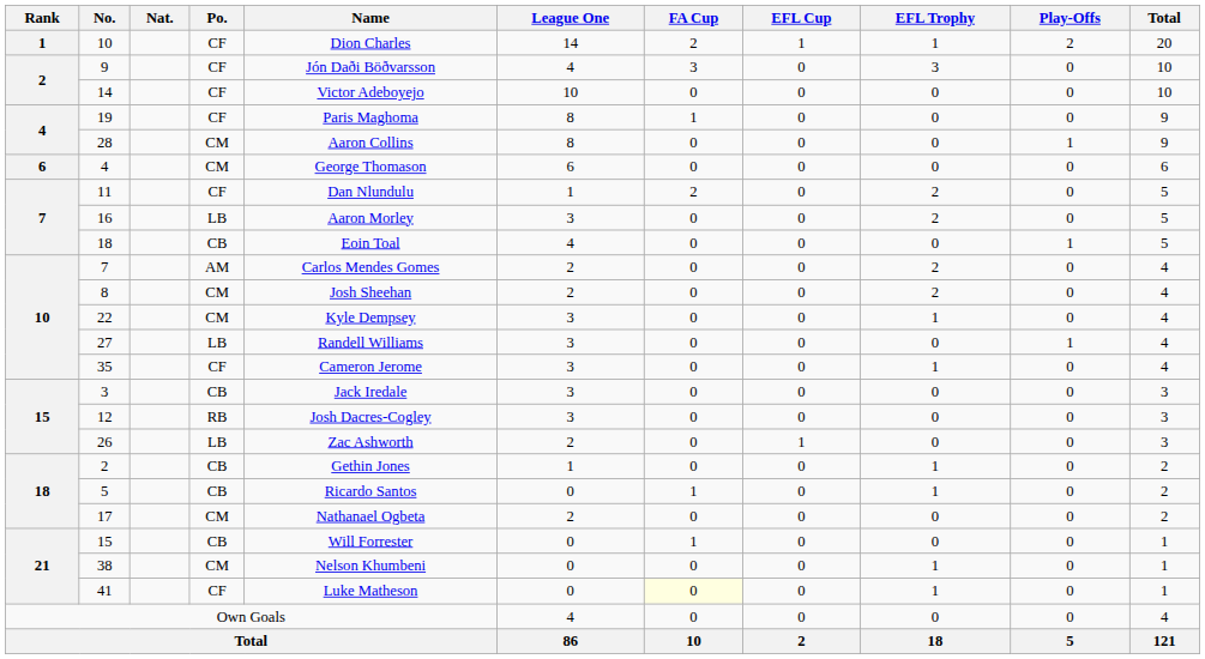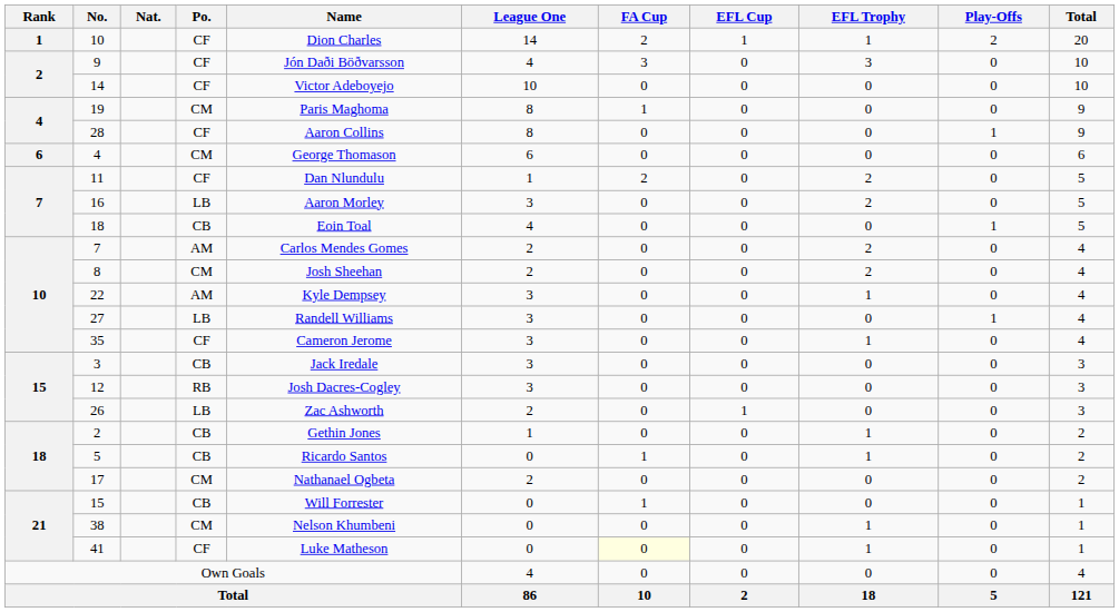19 | Po.: CF -> CM
28 | Po.: CM -> CF
22 | Po.: CM -> AM
